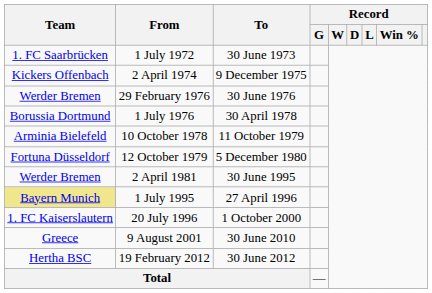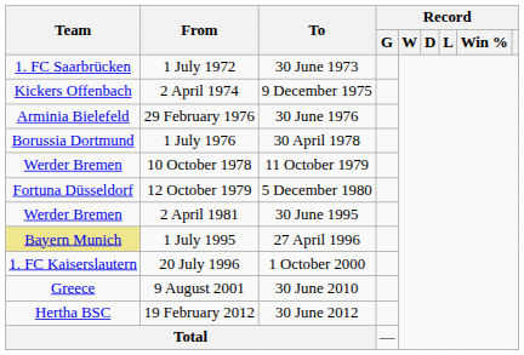29 February 1976 | Team: Werder Bremen -> Arminia Bielefeld
10 October 1978 | Team: Arminia Bielefeld -> Werder Bremen
